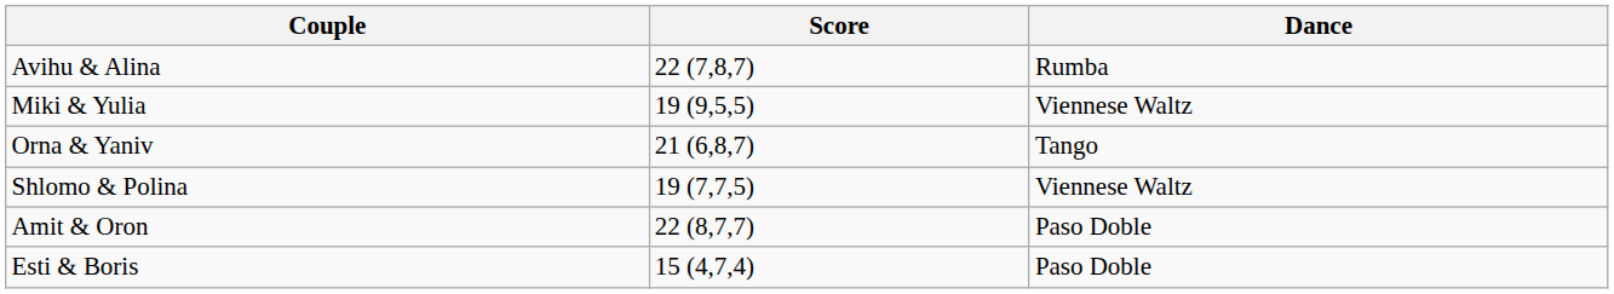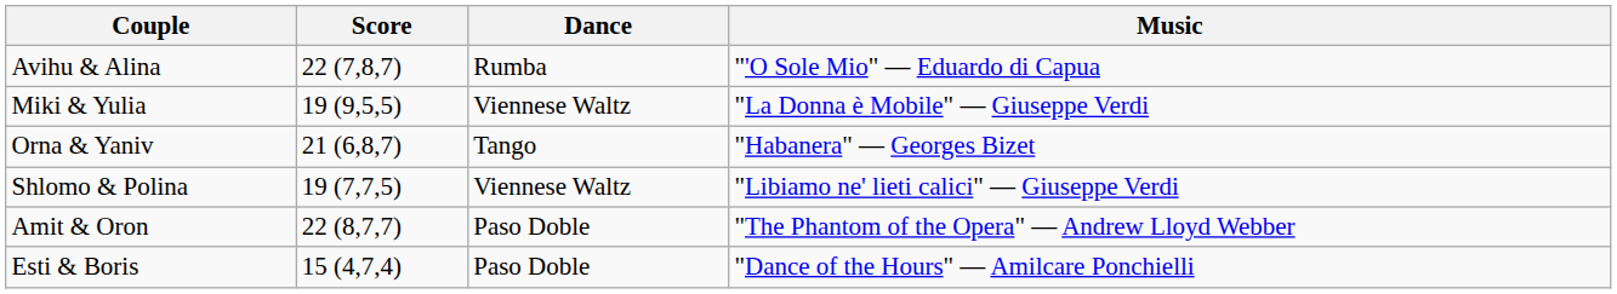+ column: Music | "'O Sole Mio" — Eduardo di Capua | "La Donna è Mobile" — Giuseppe Verdi | "Habanera" — Georges Bizet | "Libiamo ne' lieti calici" — Giuseppe Verdi | "The Phantom of the Opera" — Andrew Lloyd Webber | "Dance of the Hours" — Amilcare Ponchielli
